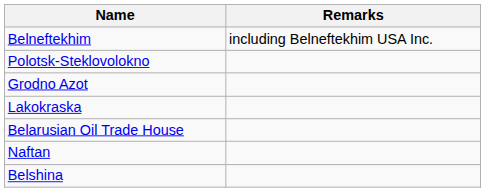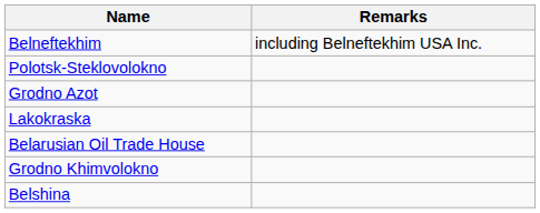- row: Naftan
+ row: Grodno Khimvolokno
